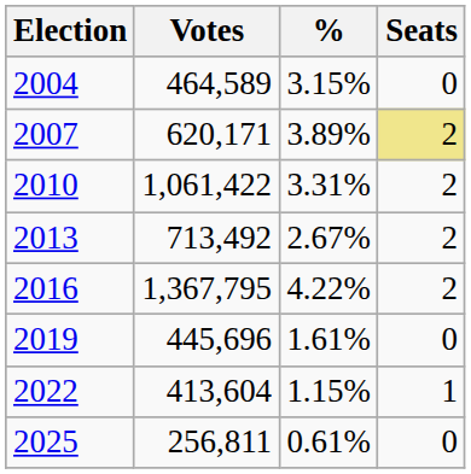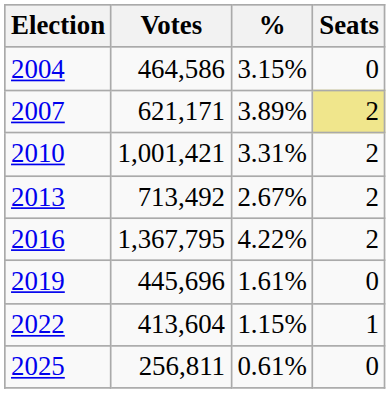2004 | Votes: 464,589 -> 464,586
2007 | Votes: 620,171 -> 621,171
2010 | Votes: 1,061,422 -> 1,001,421
